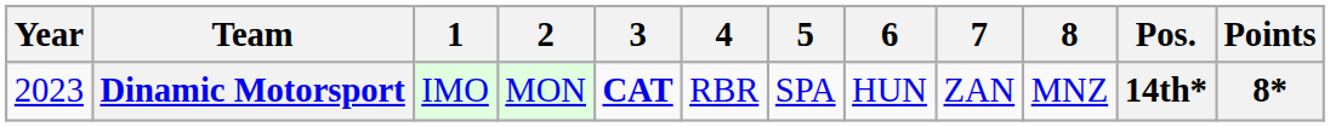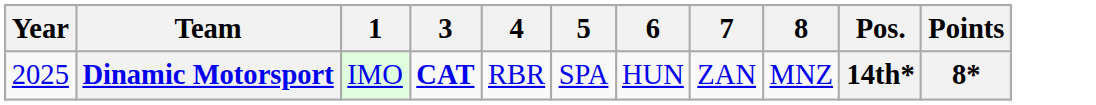- column: 2 | MON
Dinamic Motorsport | Year: 2023 -> 2025
